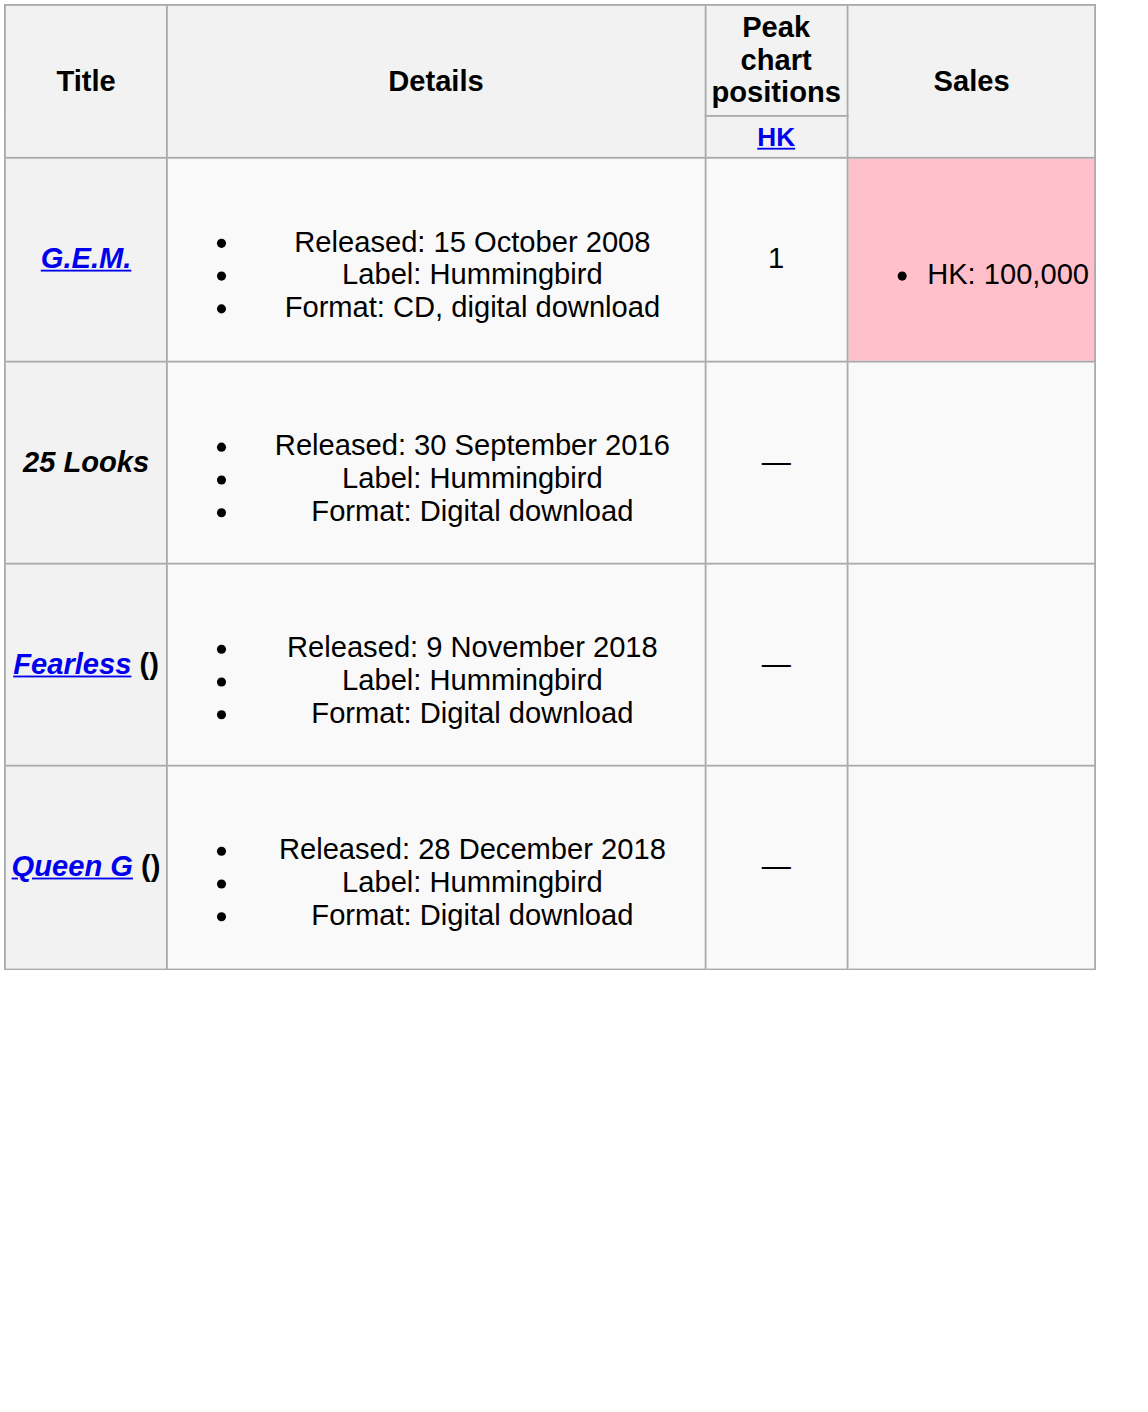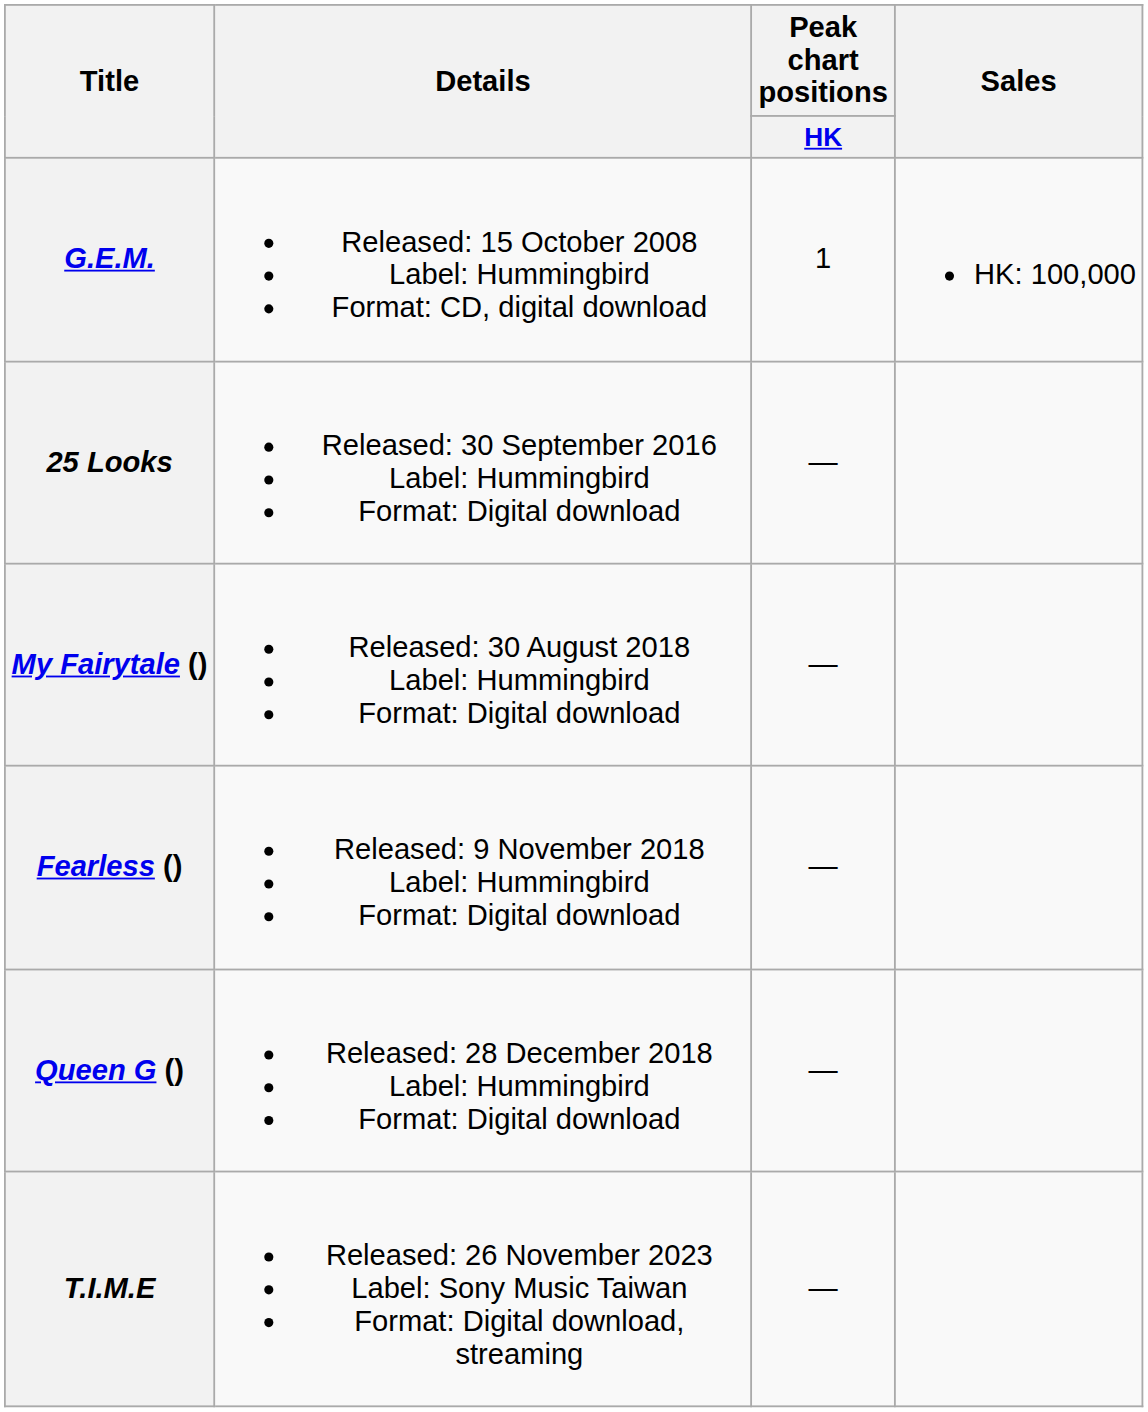G.E.M. | Sales: pink background -> no background
+ row: My Fairytale () | Released: 30 August 2018 Label: Hummingbird Format: Digital download | —
+ row: T.I.M.E | Released: 26 November 2023 Label: Sony Music Taiwan Format: Digital download, streaming | —
